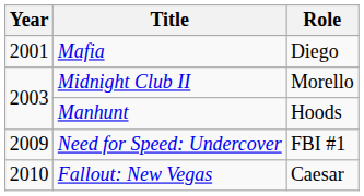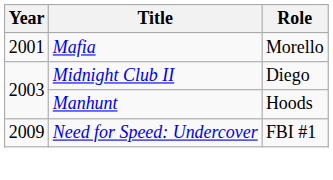Mafia | Role: Diego -> Morello
Midnight Club II | Role: Morello -> Diego
- row: 2010 | Fallout: New Vegas | Caesar
